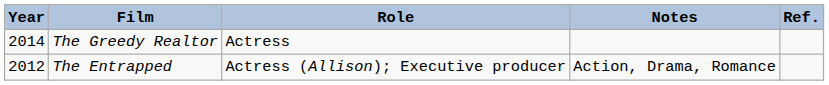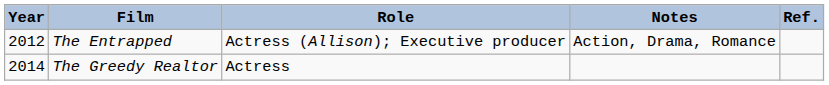rows swapped: The Greedy Realtor <-> The Entrapped
